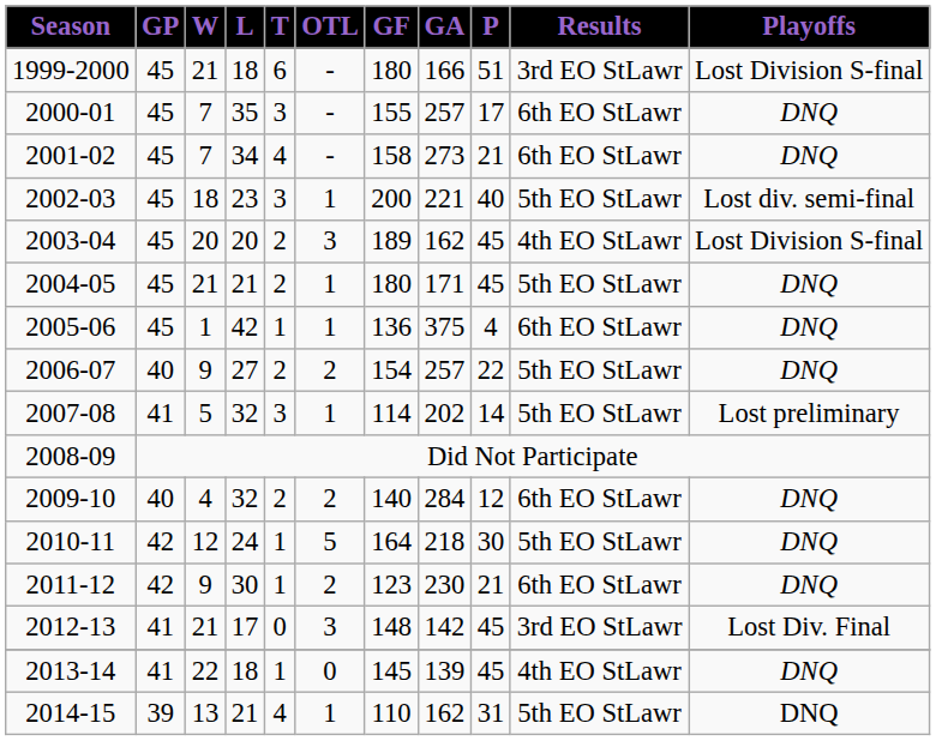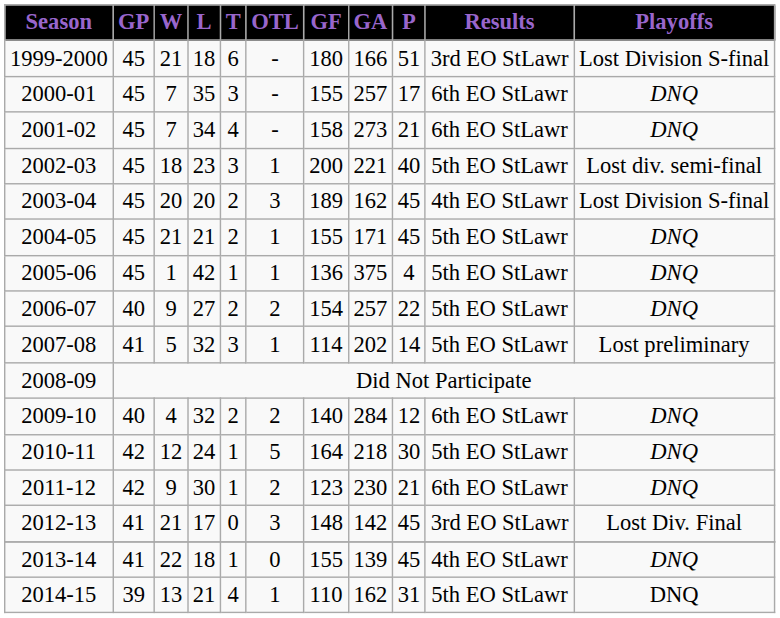2004-05 | GF: 180 -> 155
2005-06 | Results: 6th EO StLawr -> 5th EO StLawr
2013-14 | GF: 145 -> 155
